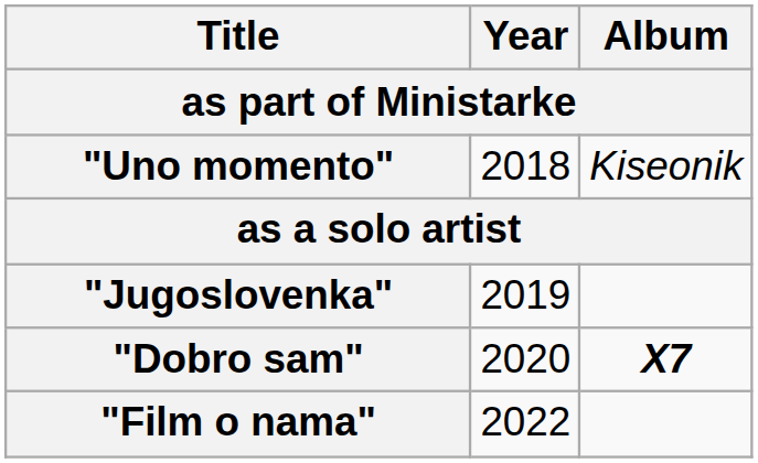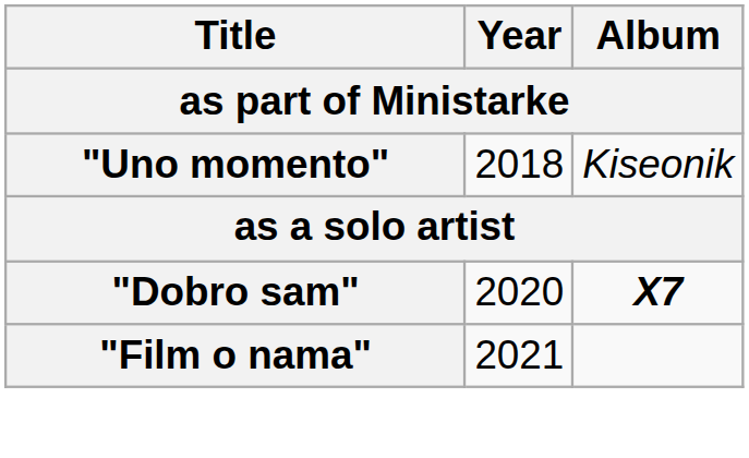- row: "Jugoslovenka" | 2019
"Film o nama" | Year: 2022 -> 2021
